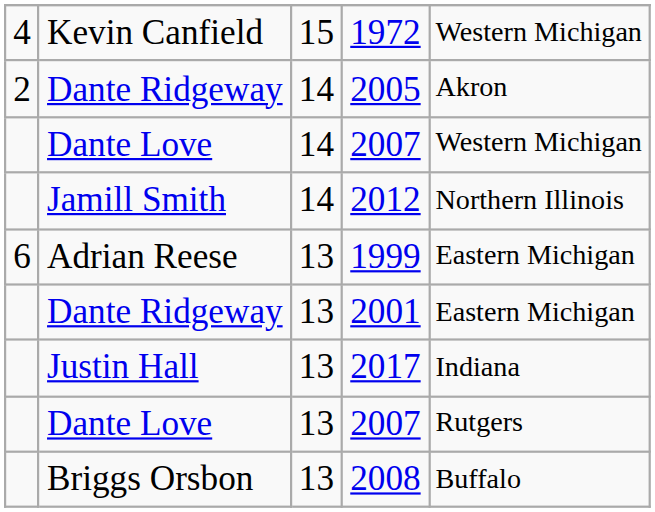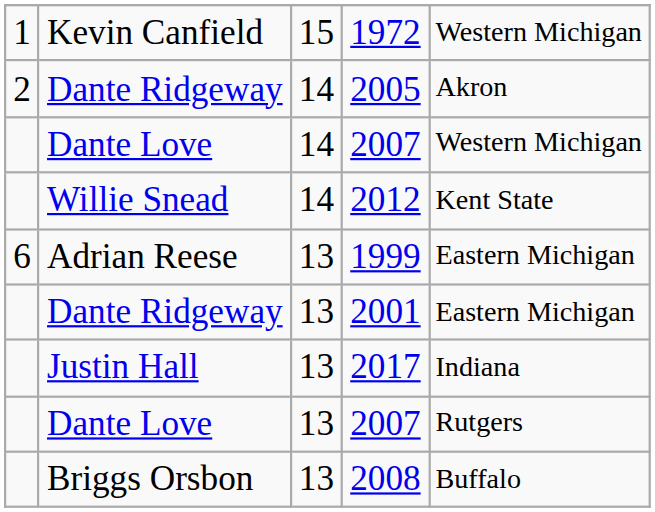Kevin Canfield | column 1: 4 -> 1
- row: Jamill Smith | 14 | 2012 | Northern Illinois
+ row: Willie Snead | 14 | 2012 | Kent State
